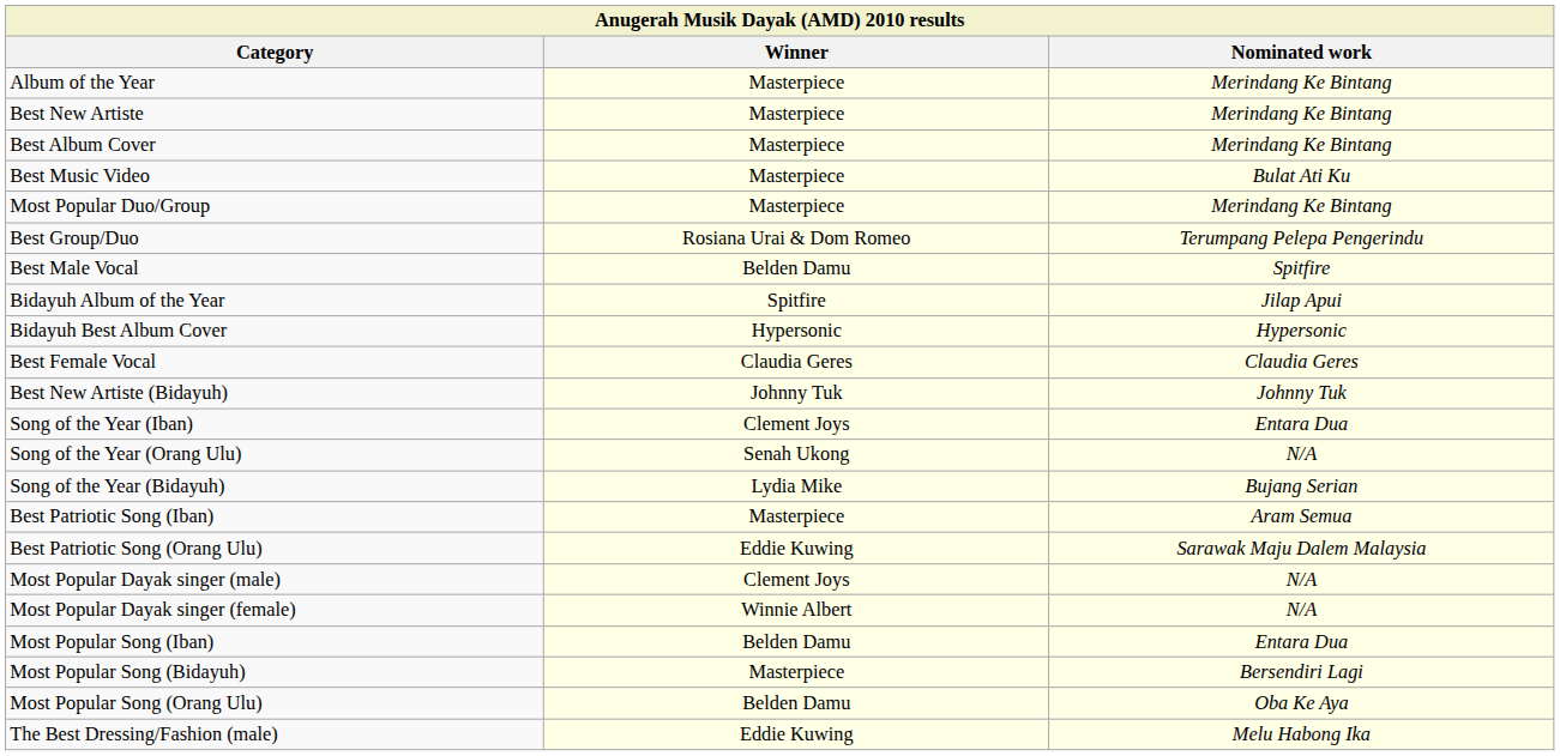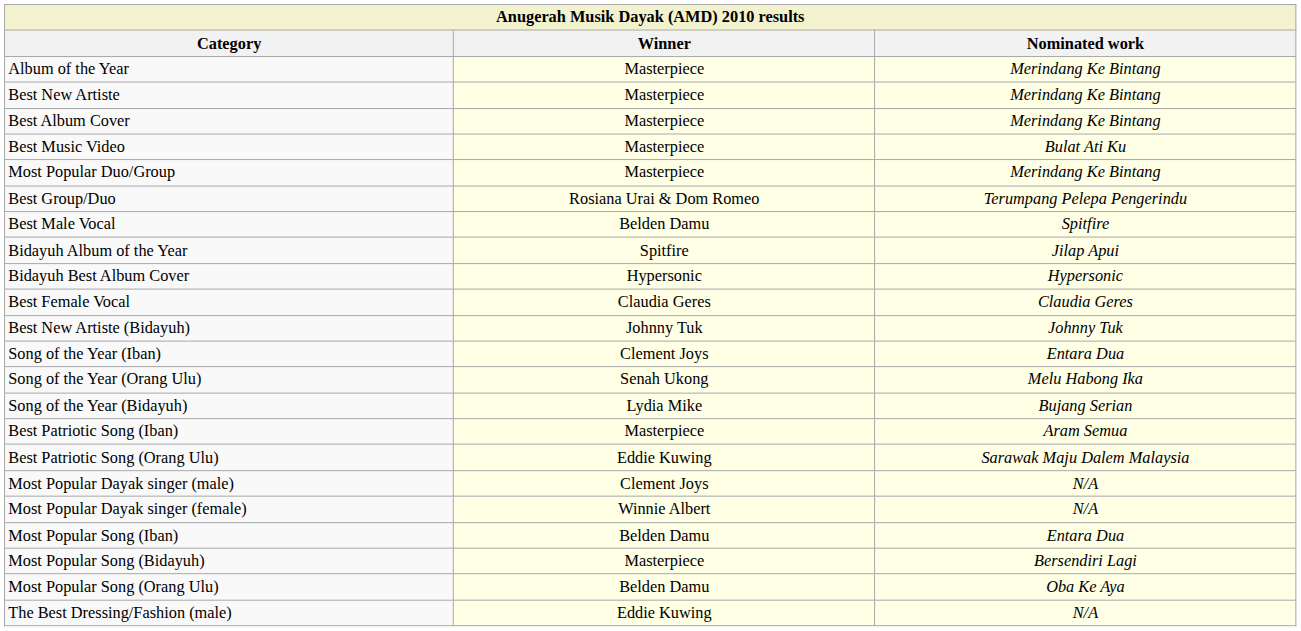Song of the Year (Orang Ulu) | Nominated work: N/A -> Melu Habong Ika
The Best Dressing/Fashion (male) | Nominated work: Melu Habong Ika -> N/A
